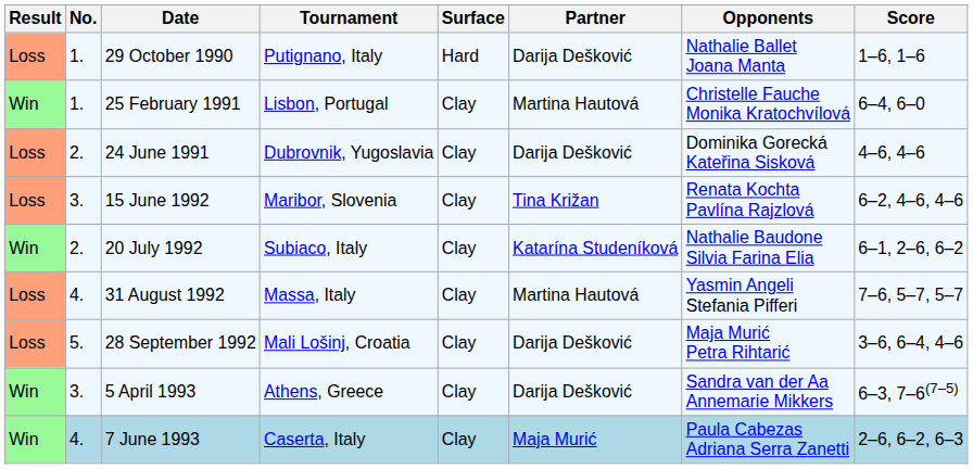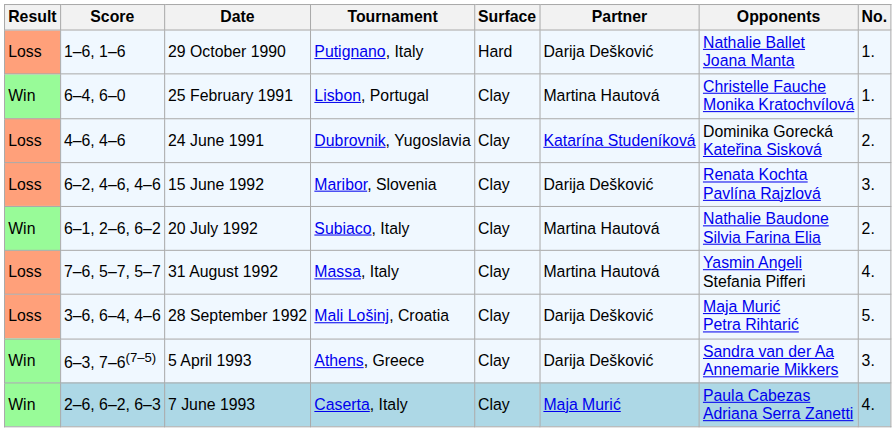columns swapped: No. <-> Score
24 June 1991 | Partner: Darija Dešković -> Katarína Studeníková
15 June 1992 | Partner: Tina Križan -> Darija Dešković
20 July 1992 | Partner: Katarína Studeníková -> Martina Hautová
